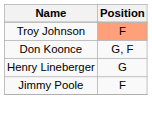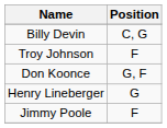+ row: Billy Devin | C, G
Troy Johnson | Position: lightsalmon background -> no background
